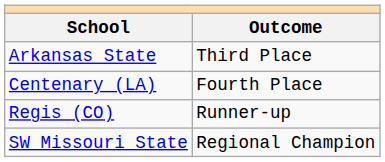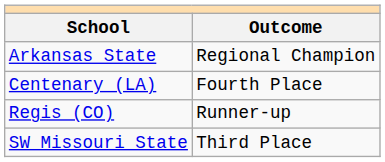Arkansas State | Outcome: Third Place -> Regional Champion
SW Missouri State | Outcome: Regional Champion -> Third Place
